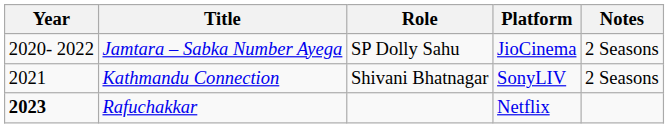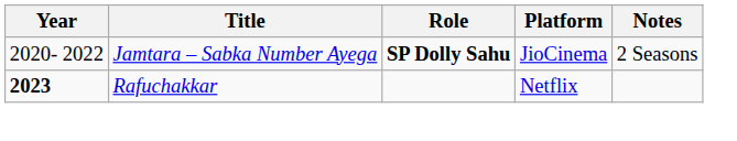Jamtara – Sabka Number Ayega | Role: normal -> bold
- row: 2021 | Kathmandu Connection | Shivani Bhatnagar | SonyLIV | 2 Seasons
